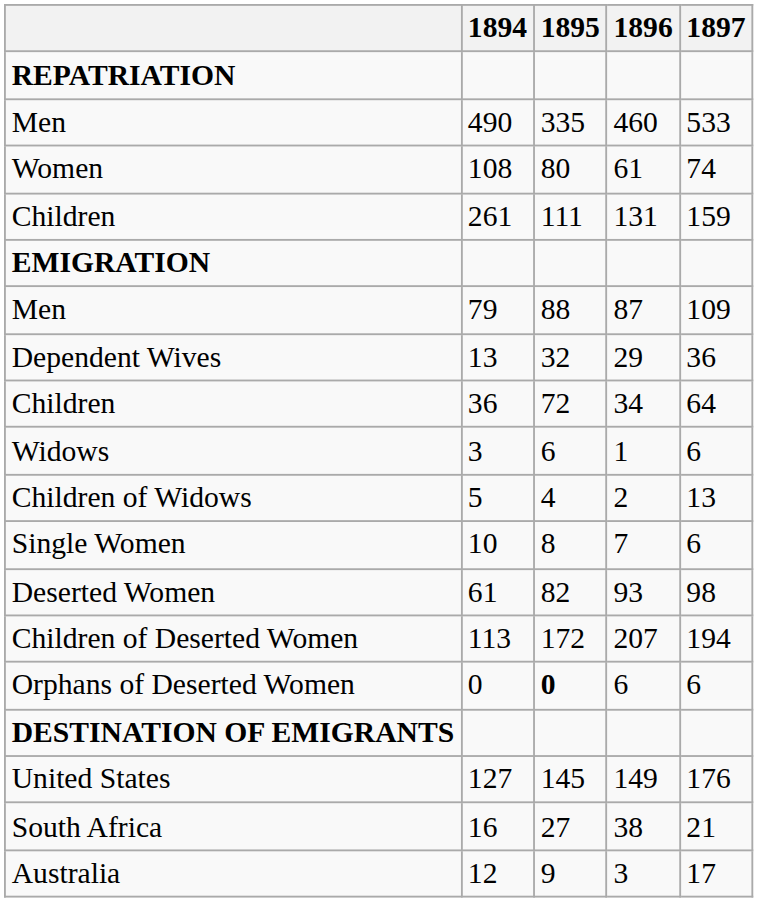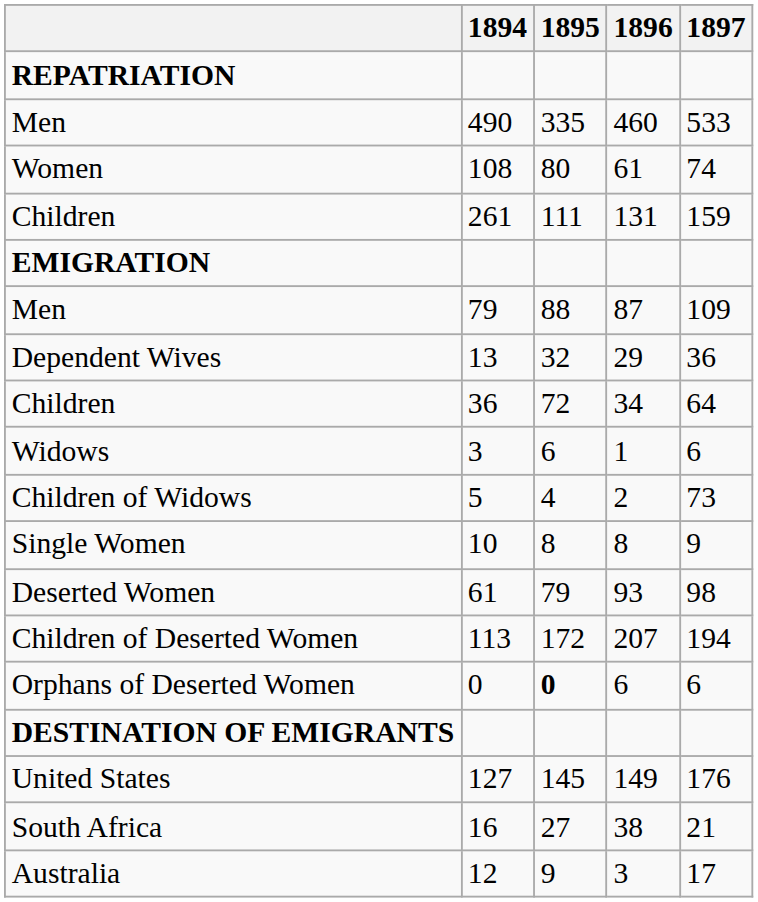Children of Widows | 1897: 13 -> 73
Single Women | 1896: 7 -> 8
Single Women | 1897: 6 -> 9
Deserted Women | 1895: 82 -> 79
